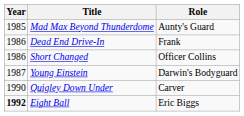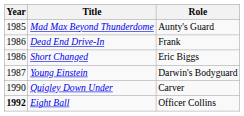Short Changed | Role: Officer Collins -> Eric Biggs
Eight Ball | Role: Eric Biggs -> Officer Collins
